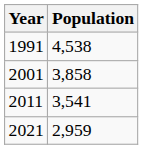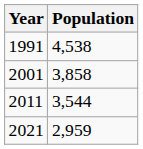2011 | Population: 3,541 -> 3,544
